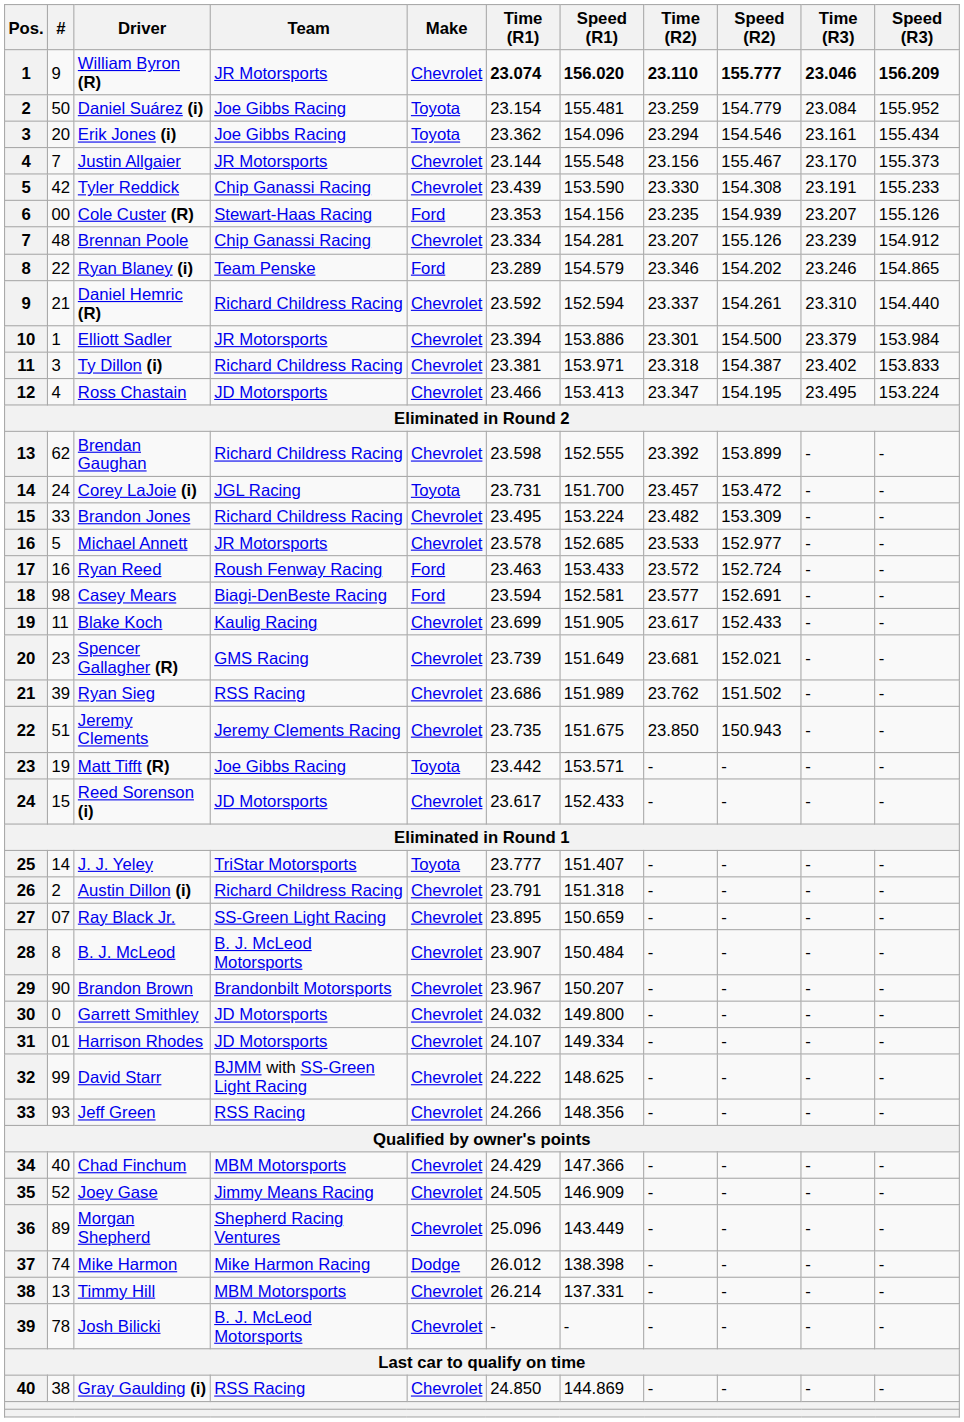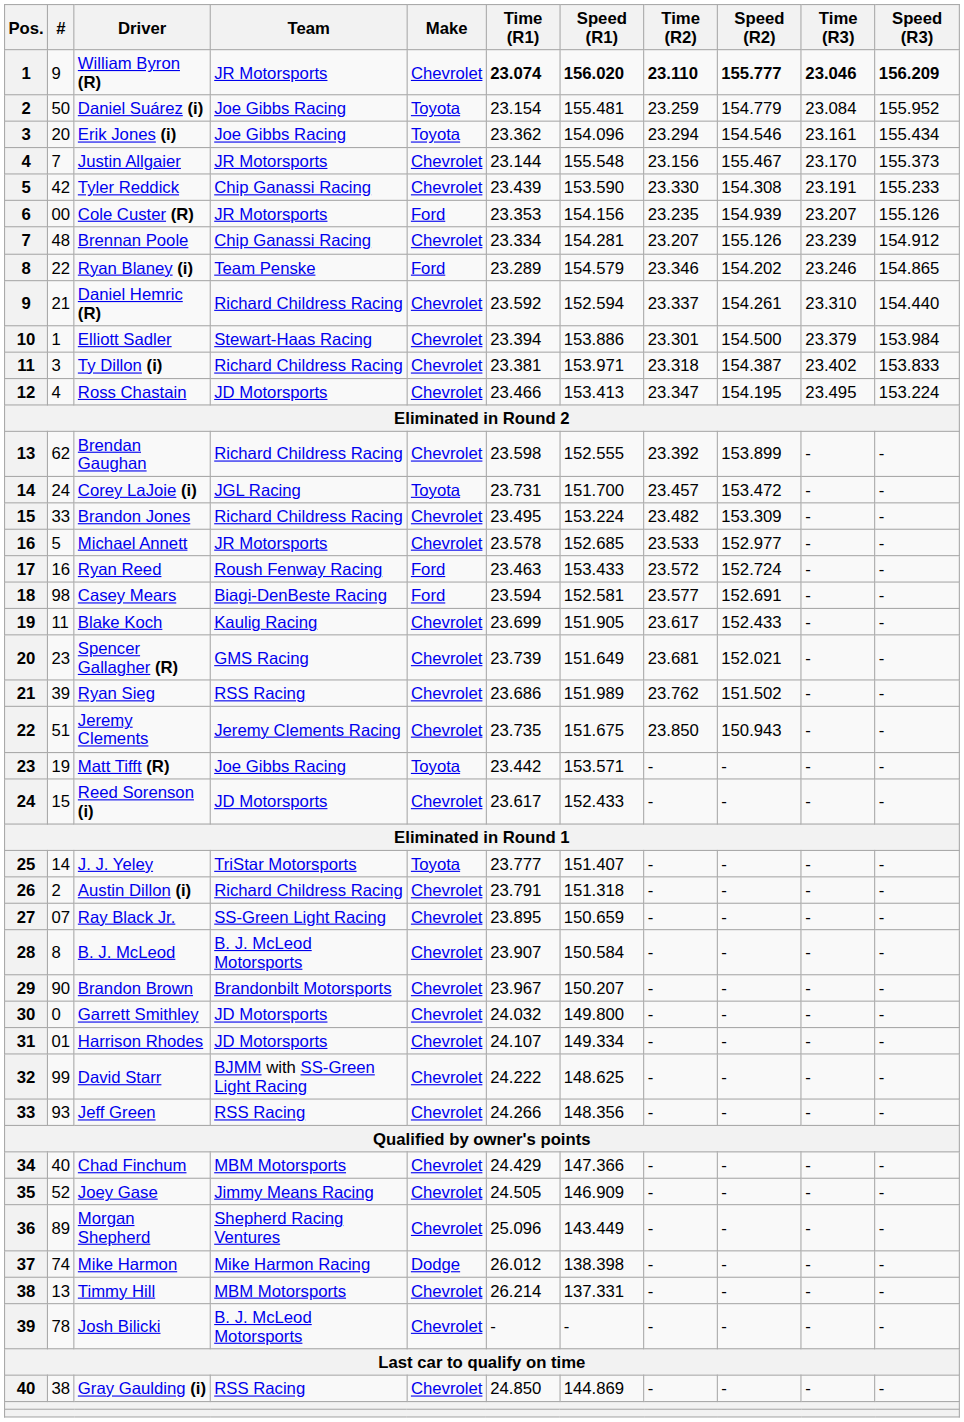Cole Custer (R) | Team: Stewart-Haas Racing -> JR Motorsports
Elliott Sadler | Team: JR Motorsports -> Stewart-Haas Racing
B. J. McLeod | Speed (R1): 150.484 -> 150.584
